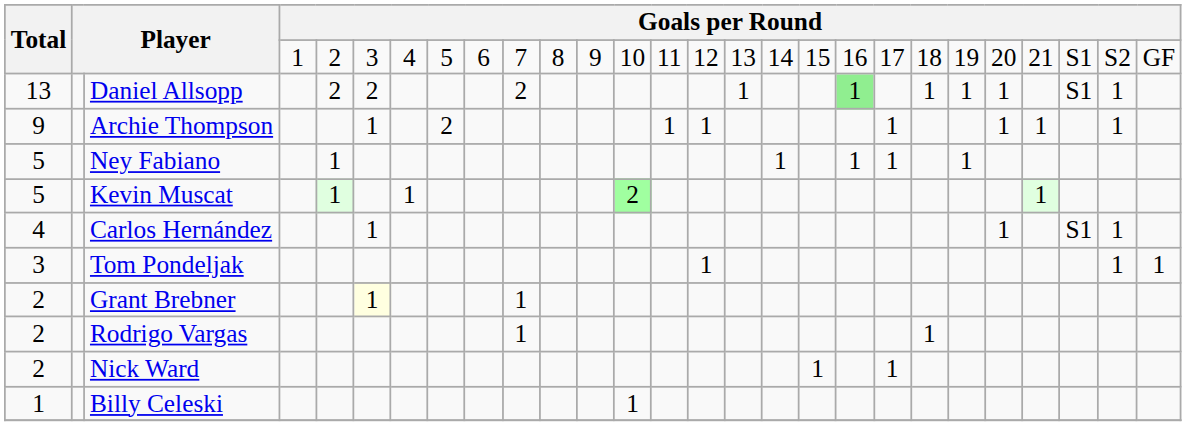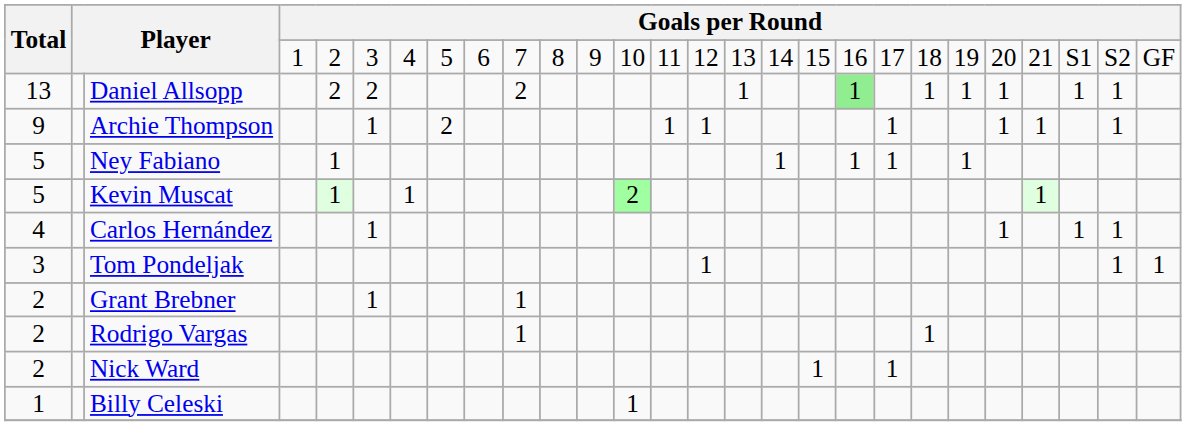Daniel Allsopp | column 25: S1 -> 1
Carlos Hernández | column 25: S1 -> 1
Grant Brebner | column 6: lightyellow background -> no background
